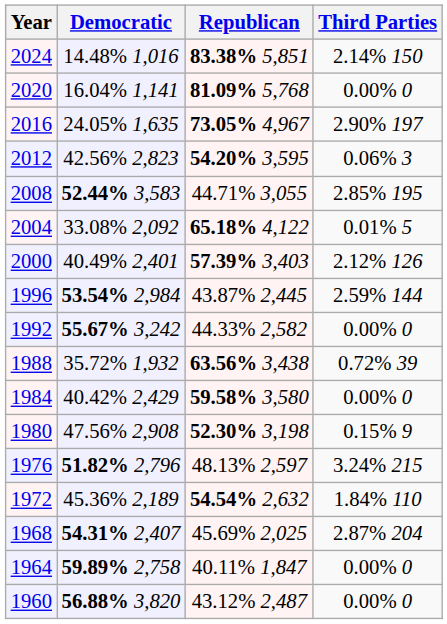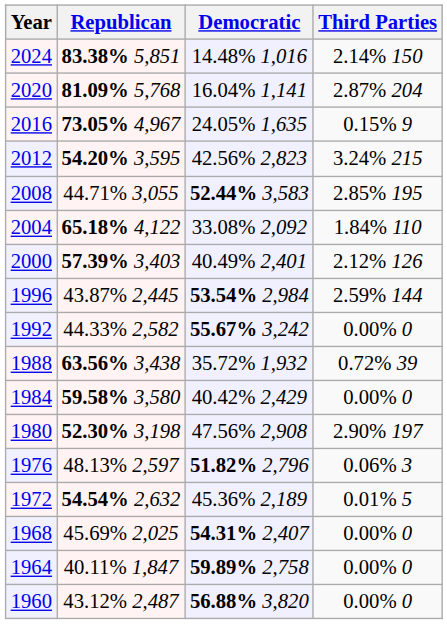columns swapped: Republican <-> Democratic
2020 | Third Parties: 0.00% 0 -> 2.87% 204
2016 | Third Parties: 2.90% 197 -> 0.15% 9
2012 | Third Parties: 0.06% 3 -> 3.24% 215
2004 | Third Parties: 0.01% 5 -> 1.84% 110
1980 | Third Parties: 0.15% 9 -> 2.90% 197
1976 | Third Parties: 3.24% 215 -> 0.06% 3
1972 | Third Parties: 1.84% 110 -> 0.01% 5
1968 | Third Parties: 2.87% 204 -> 0.00% 0
